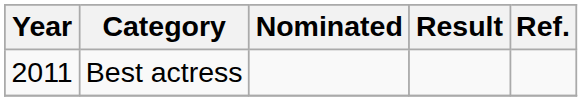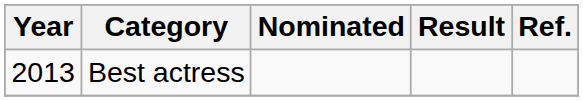Best actress | Year: 2011 -> 2013
